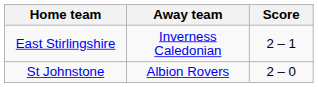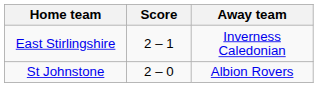columns swapped: Score <-> Away team
